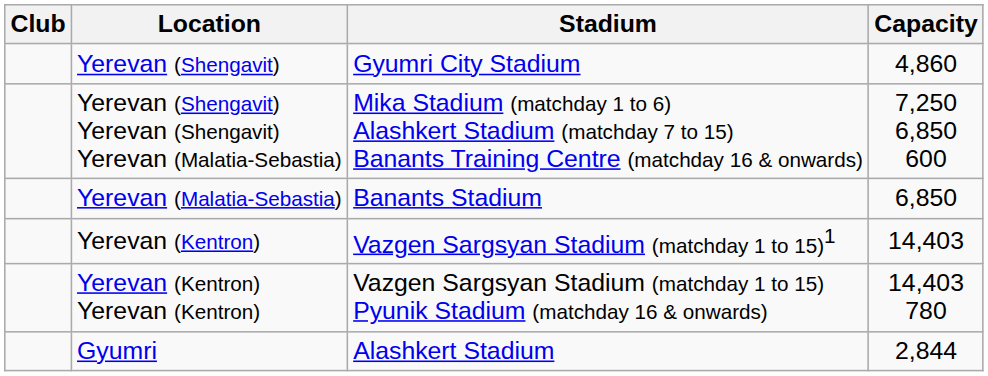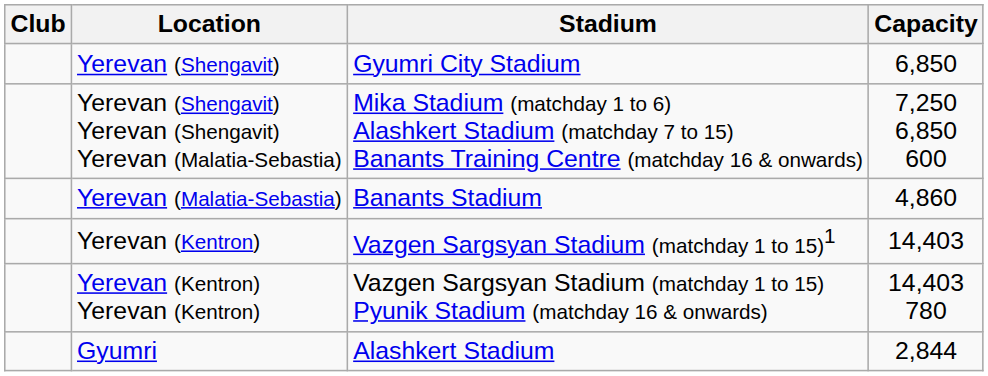Yerevan (Shengavit) | Capacity: 4,860 -> 6,850
Yerevan (Malatia-Sebastia) | Capacity: 6,850 -> 4,860
